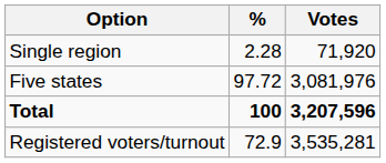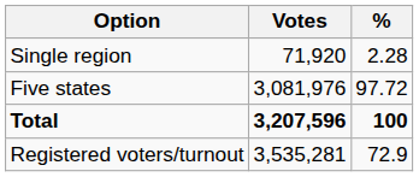columns swapped: Votes <-> %
